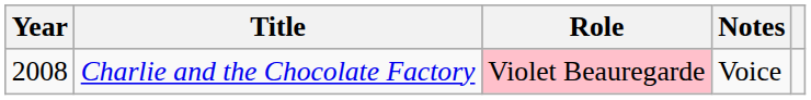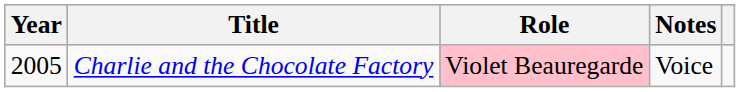Charlie and the Chocolate Factory | Year: 2008 -> 2005
